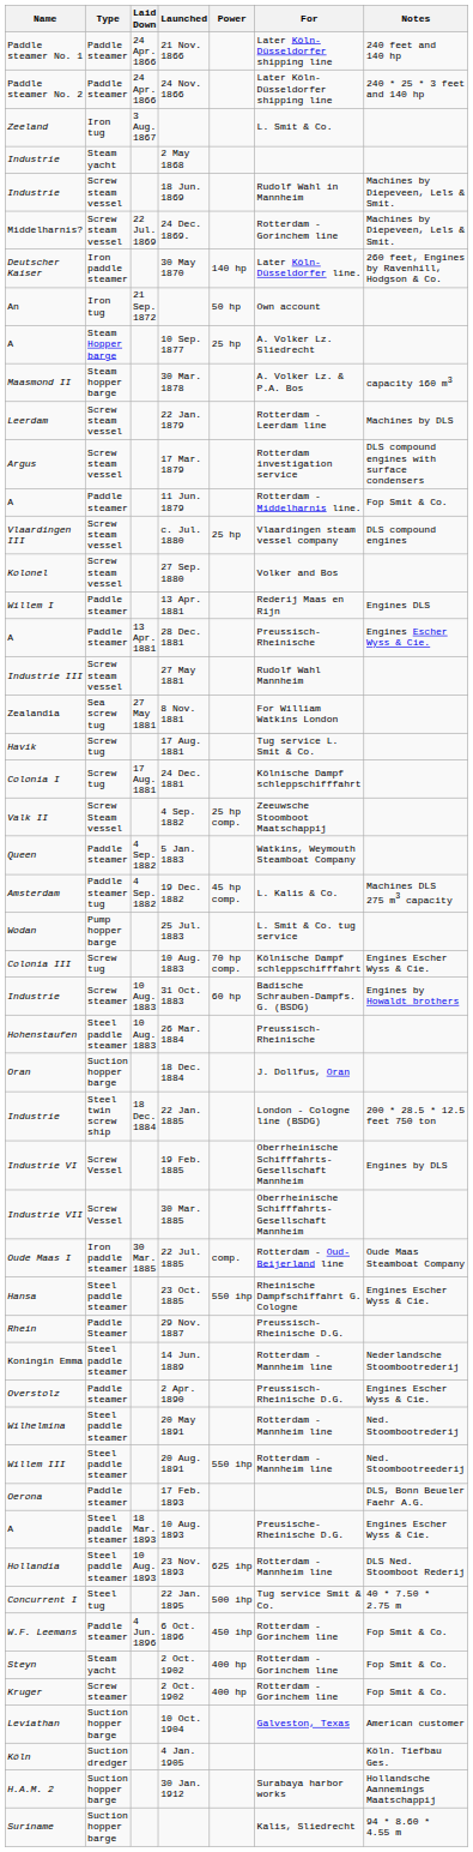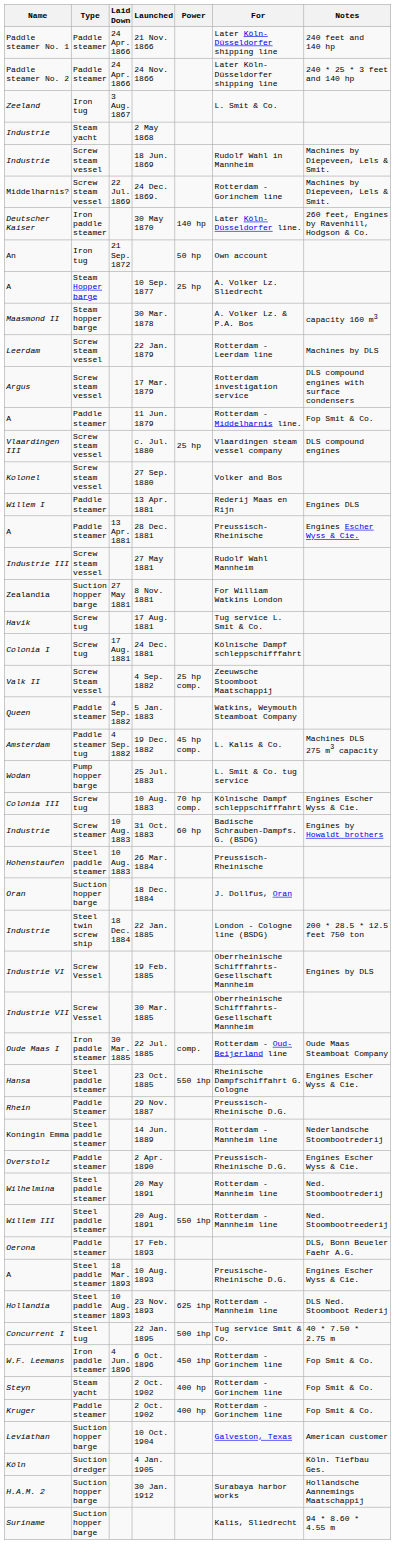8 Nov. 1881 | Type: Sea screw tug -> Suction hopper barge
6 Oct. 1896 | Type: Paddle steamer -> Iron paddle steamer
Kruger / 2 Oct. 1902 | Type: Screw steamer -> Paddle steamer
